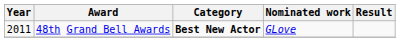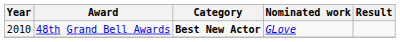48th Grand Bell Awards | Year: 2011 -> 2010
